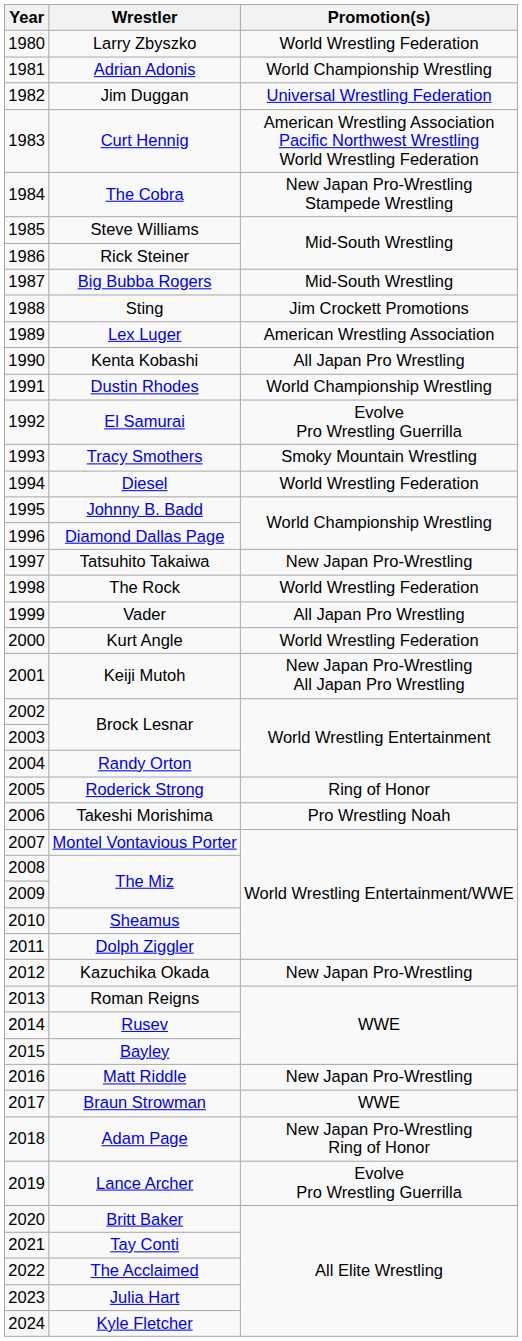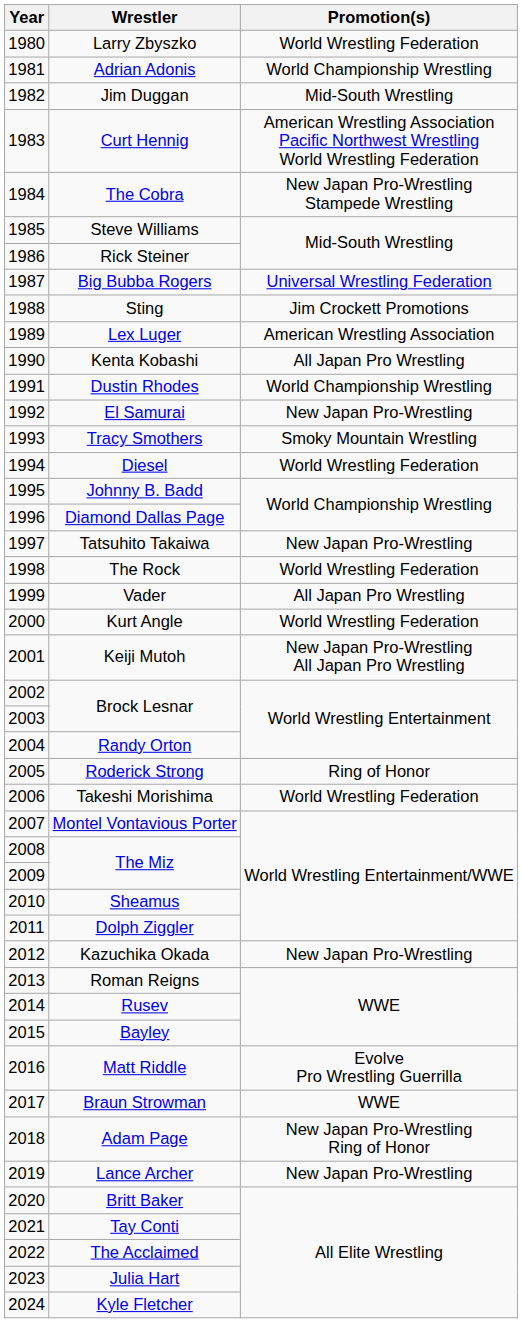Jim Duggan | Promotion(s): Universal Wrestling Federation -> Mid-South Wrestling
Big Bubba Rogers | Promotion(s): Mid-South Wrestling -> Universal Wrestling Federation
El Samurai | Promotion(s): Evolve Pro Wrestling Guerrilla -> New Japan Pro-Wrestling
Takeshi Morishima | Promotion(s): Pro Wrestling Noah -> World Wrestling Federation
Matt Riddle | Promotion(s): New Japan Pro-Wrestling -> Evolve Pro Wrestling Guerrilla
Lance Archer | Promotion(s): Evolve Pro Wrestling Guerrilla -> New Japan Pro-Wrestling
